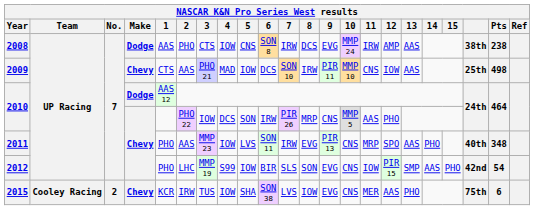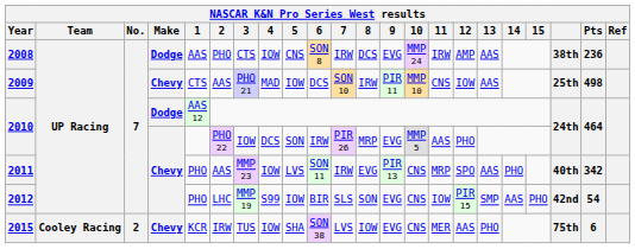2008 | Pts: 238 -> 236
2010 / Chevy | 9: CNS -> EVG
2011 | Pts: 348 -> 342
